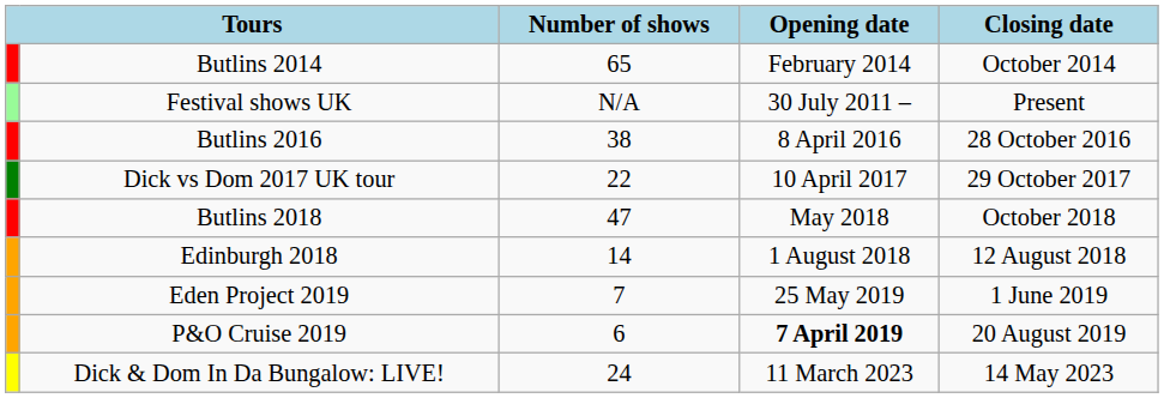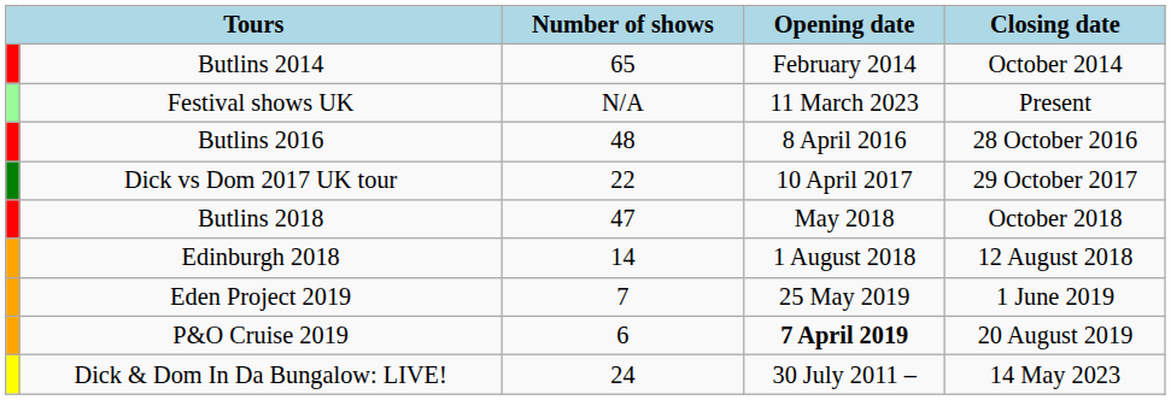Festival shows UK | Opening date: 30 July 2011 – -> 11 March 2023
Butlins 2016 | Number of shows: 38 -> 48
Dick & Dom In Da Bungalow: LIVE! | Opening date: 11 March 2023 -> 30 July 2011 –
